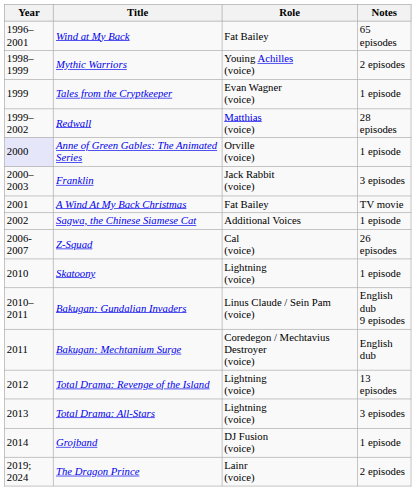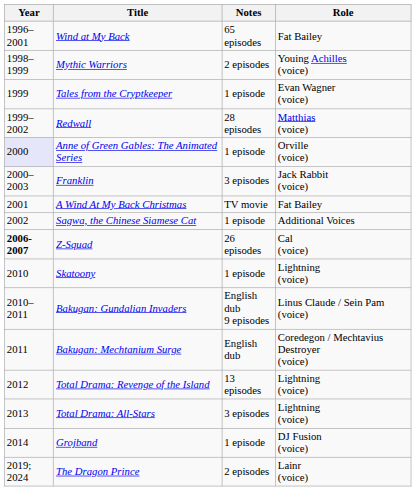columns swapped: Role <-> Notes
Z-Squad | Year: normal -> bold
